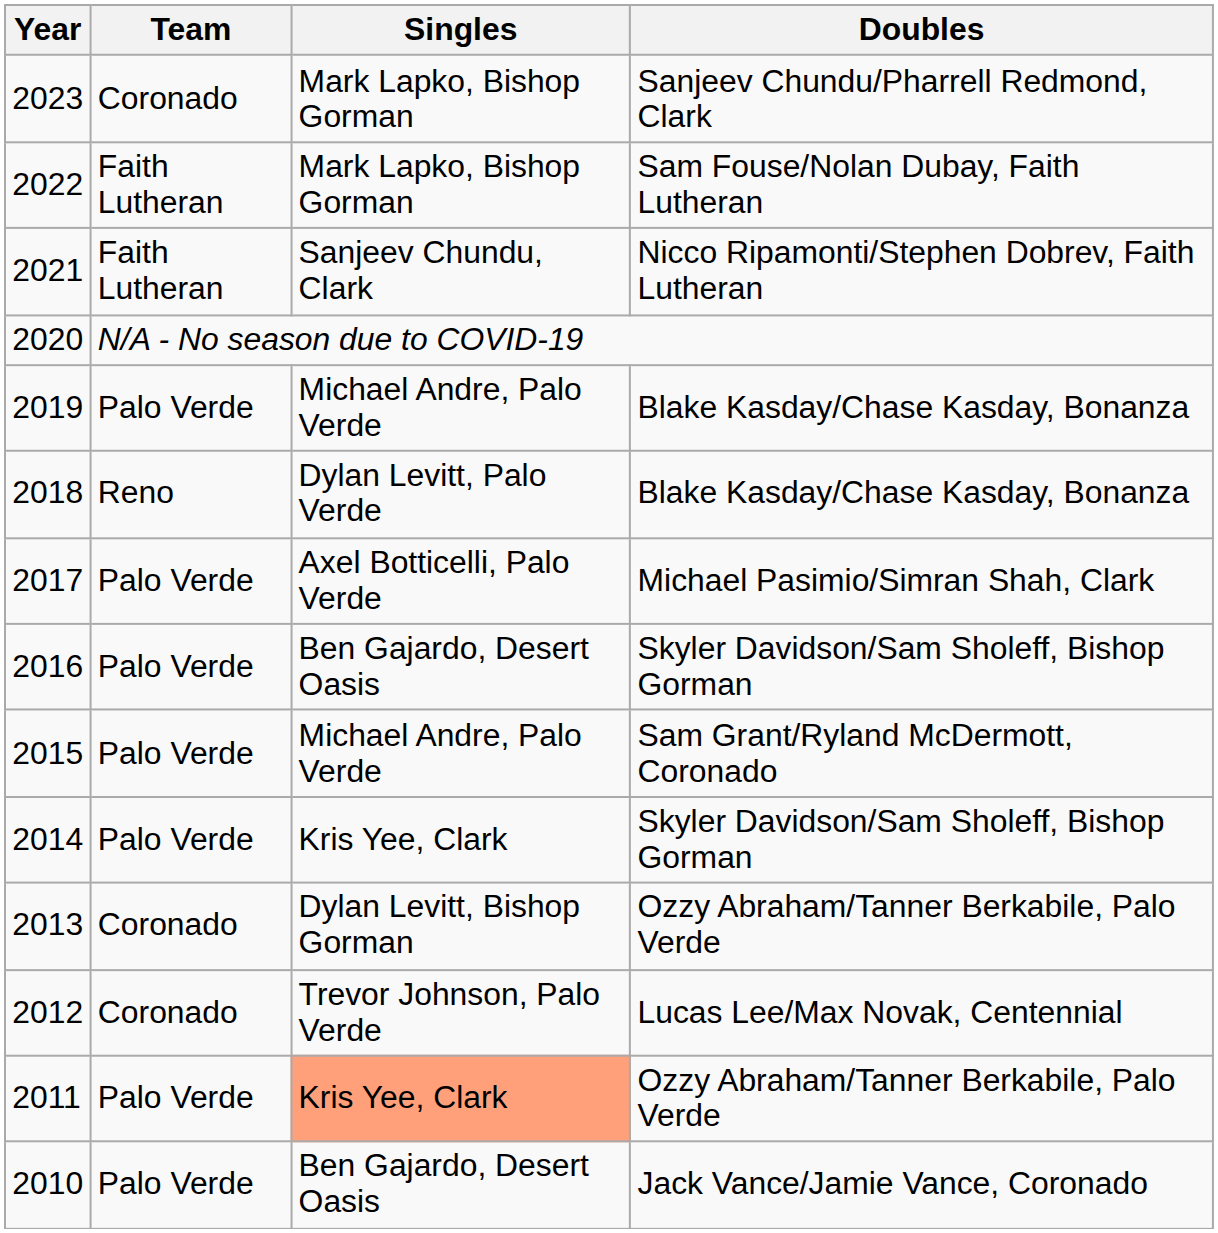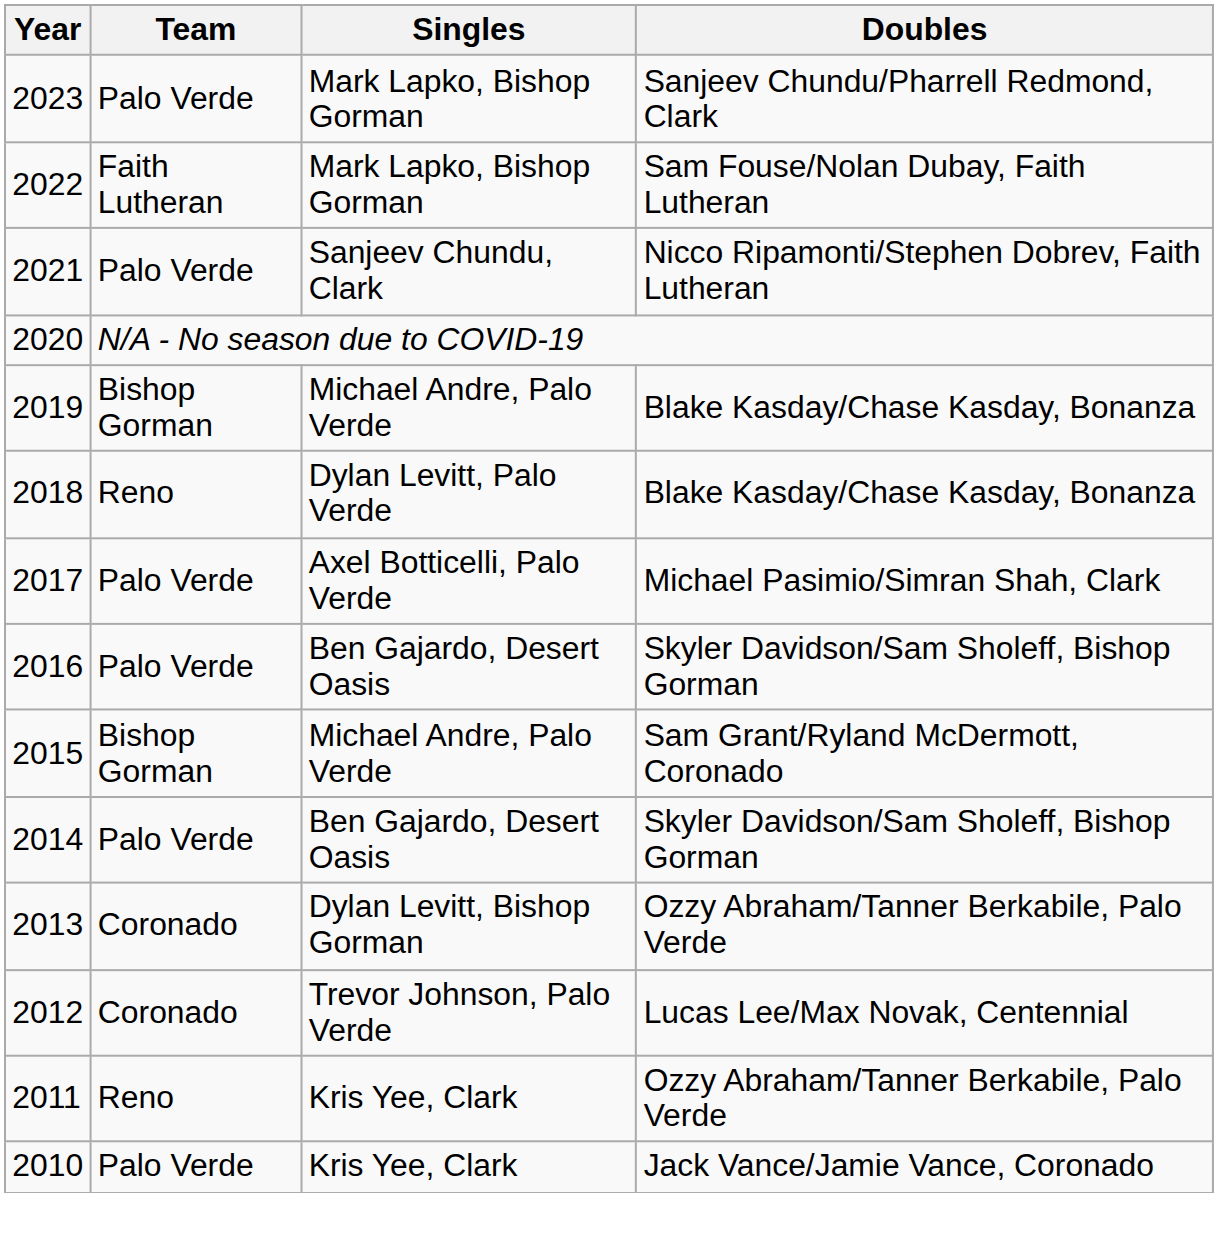2023 | Team: Coronado -> Palo Verde
2021 | Team: Faith Lutheran -> Palo Verde
2019 | Team: Palo Verde -> Bishop Gorman
2015 | Team: Palo Verde -> Bishop Gorman
2014 | Singles: Kris Yee, Clark -> Ben Gajardo, Desert Oasis
2011 | Team: Palo Verde -> Reno
2011 | Singles: lightsalmon background -> no background
2010 | Singles: Ben Gajardo, Desert Oasis -> Kris Yee, Clark
